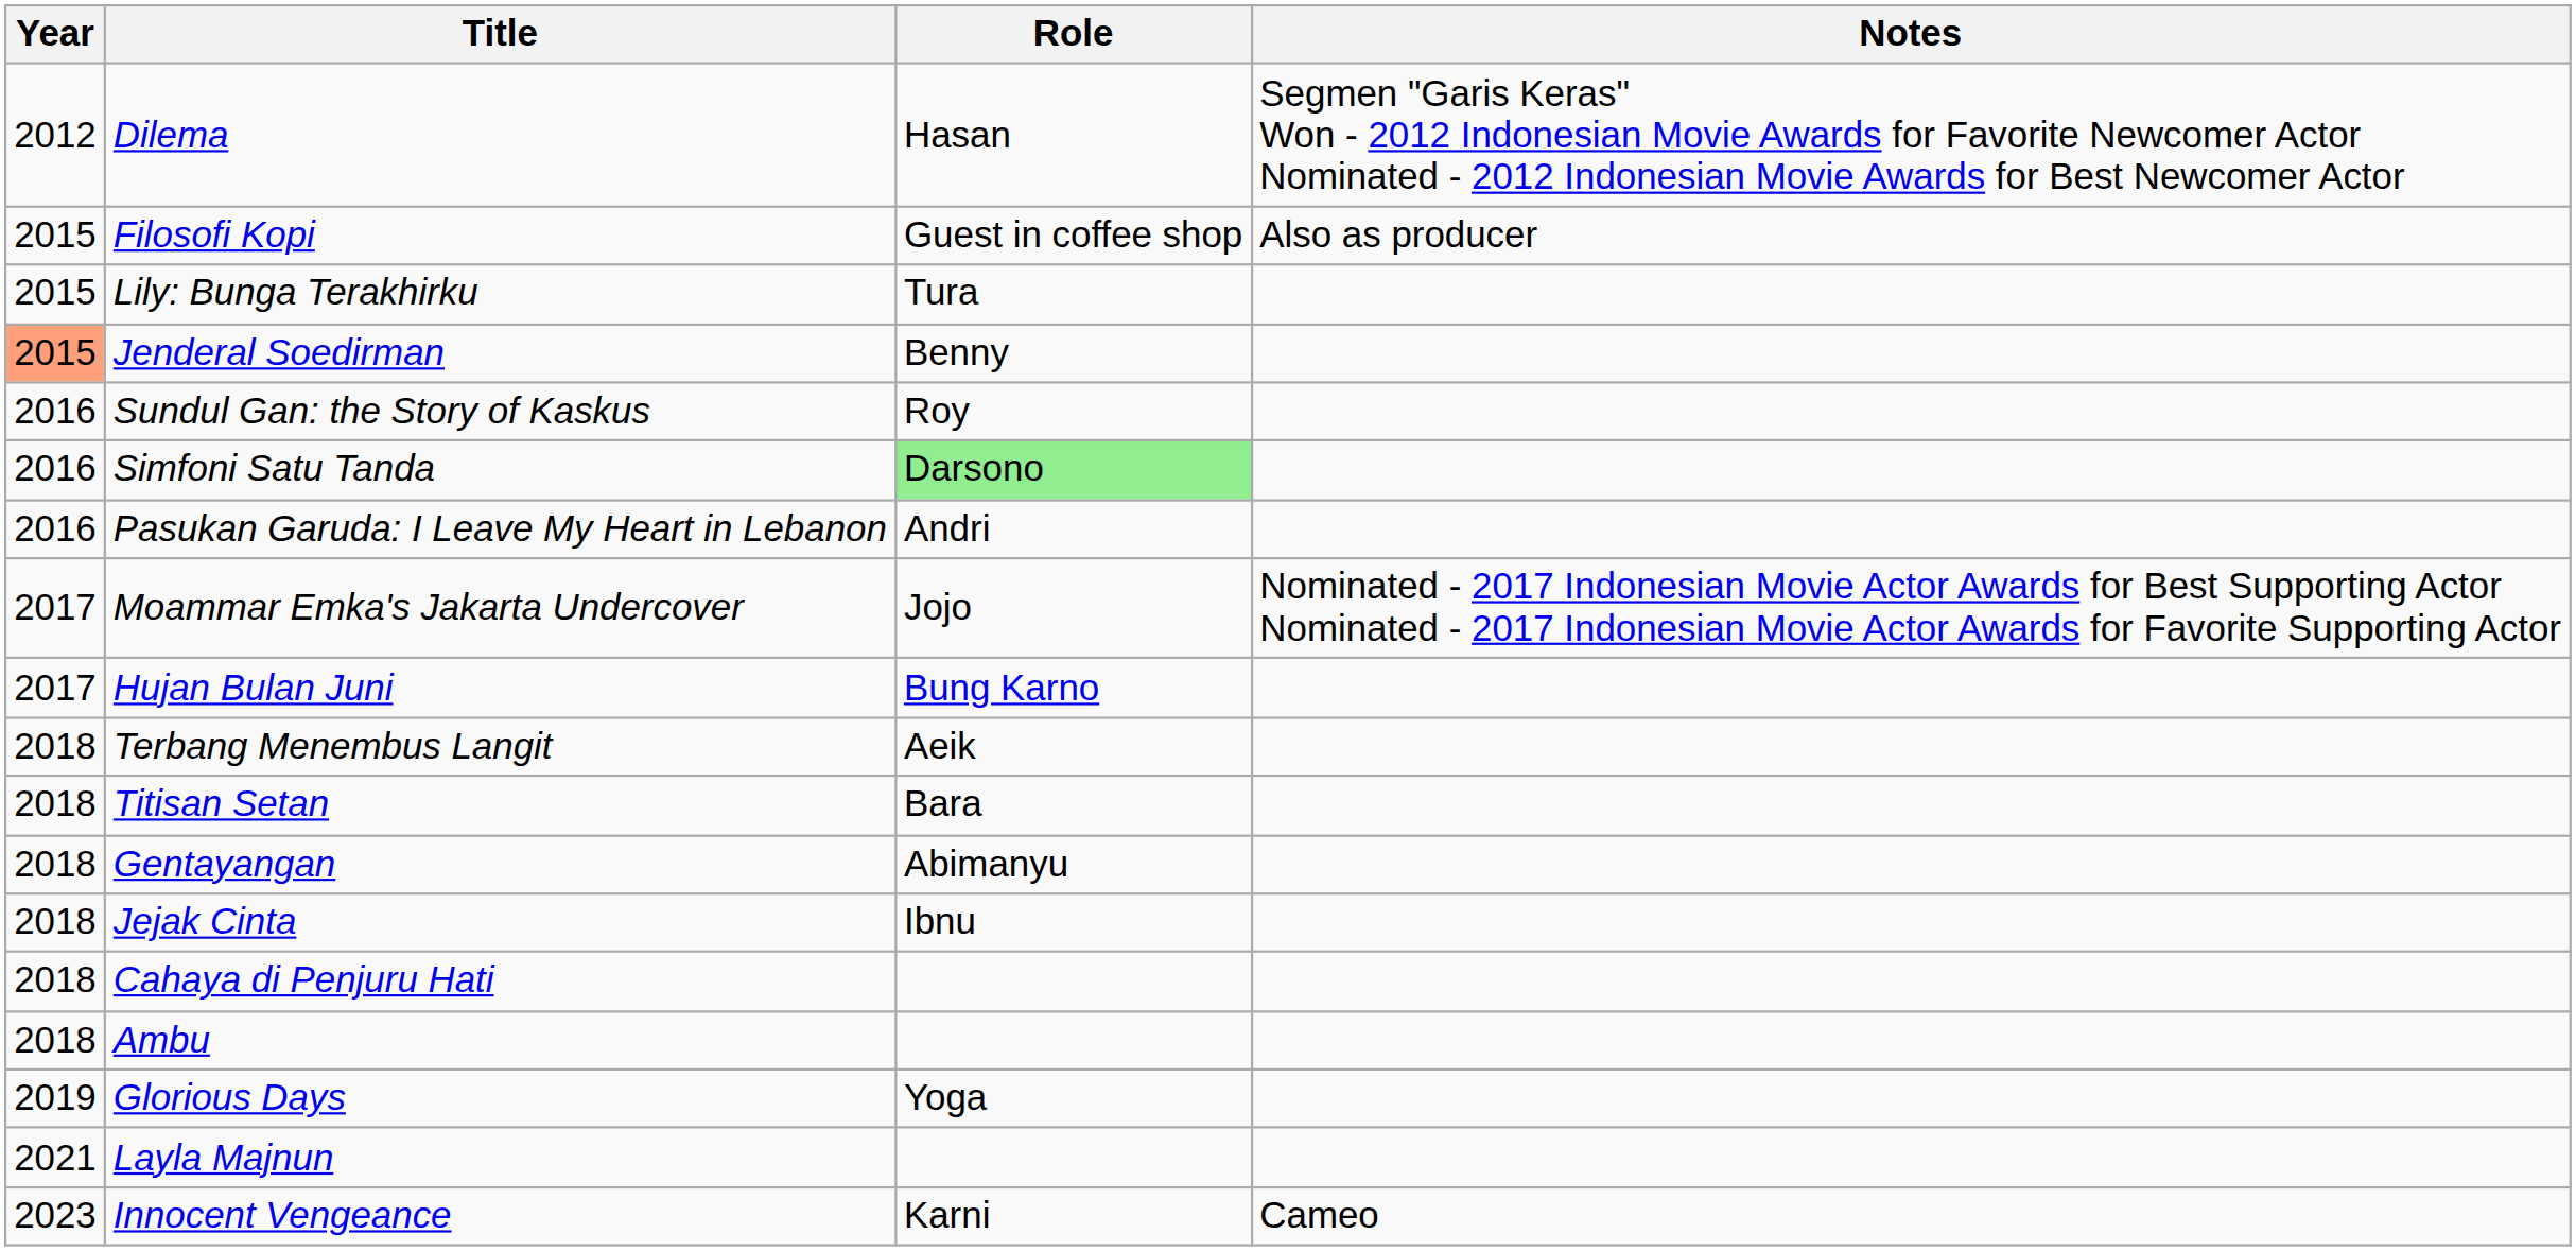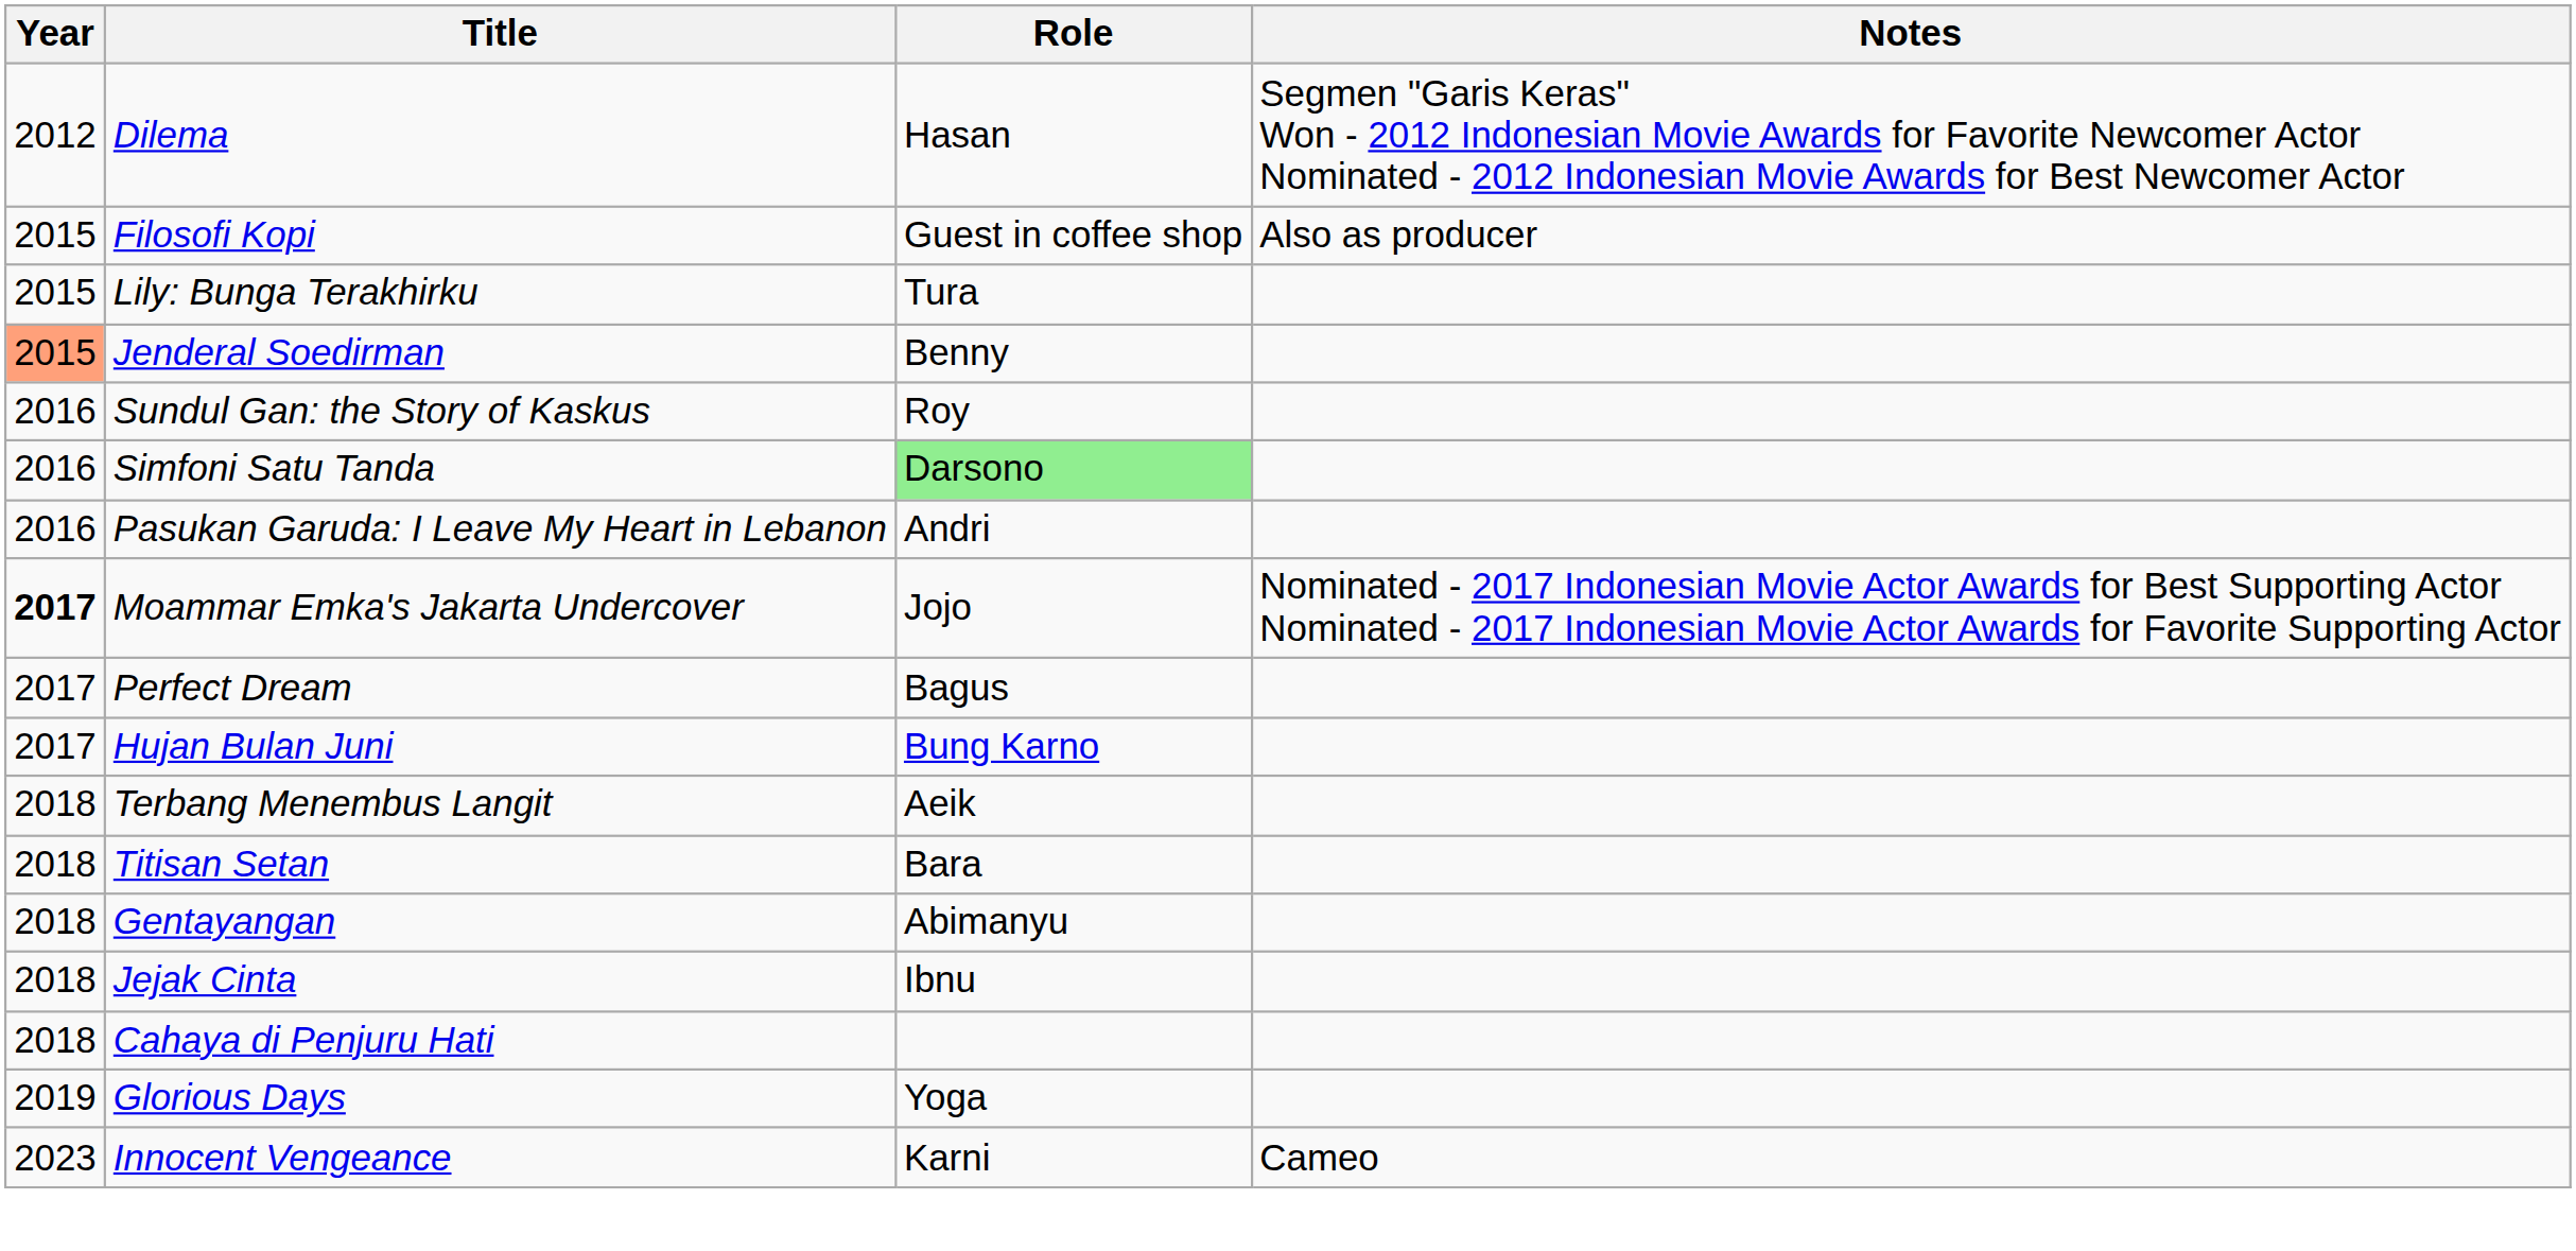Moammar Emka's Jakarta Undercover | Year: normal -> bold
+ row: 2017 | Perfect Dream | Bagus
- row: 2018 | Ambu
- row: 2021 | Layla Majnun
